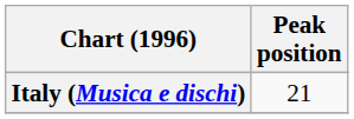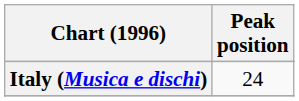Italy (Musica e dischi) | Peak position: 21 -> 24
